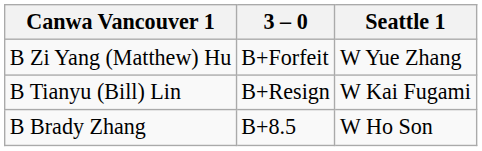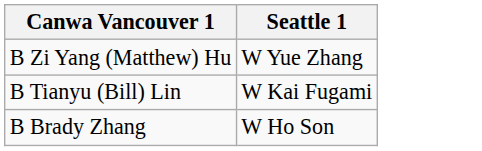- column: 3 – 0 | B+Forfeit | B+Resign | B+8.5
